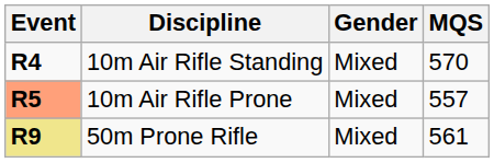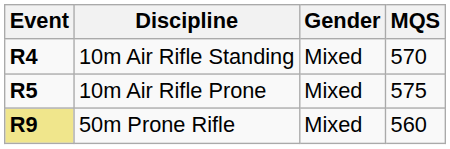10m Air Rifle Prone | Event: lightsalmon background -> no background
10m Air Rifle Prone | MQS: 557 -> 575
50m Prone Rifle | MQS: 561 -> 560
